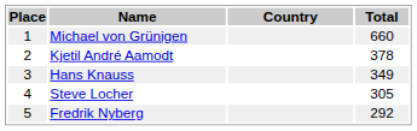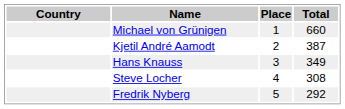columns swapped: Place <-> Country
Kjetil André Aamodt | Total: 378 -> 387
Steve Locher | Total: 305 -> 308
